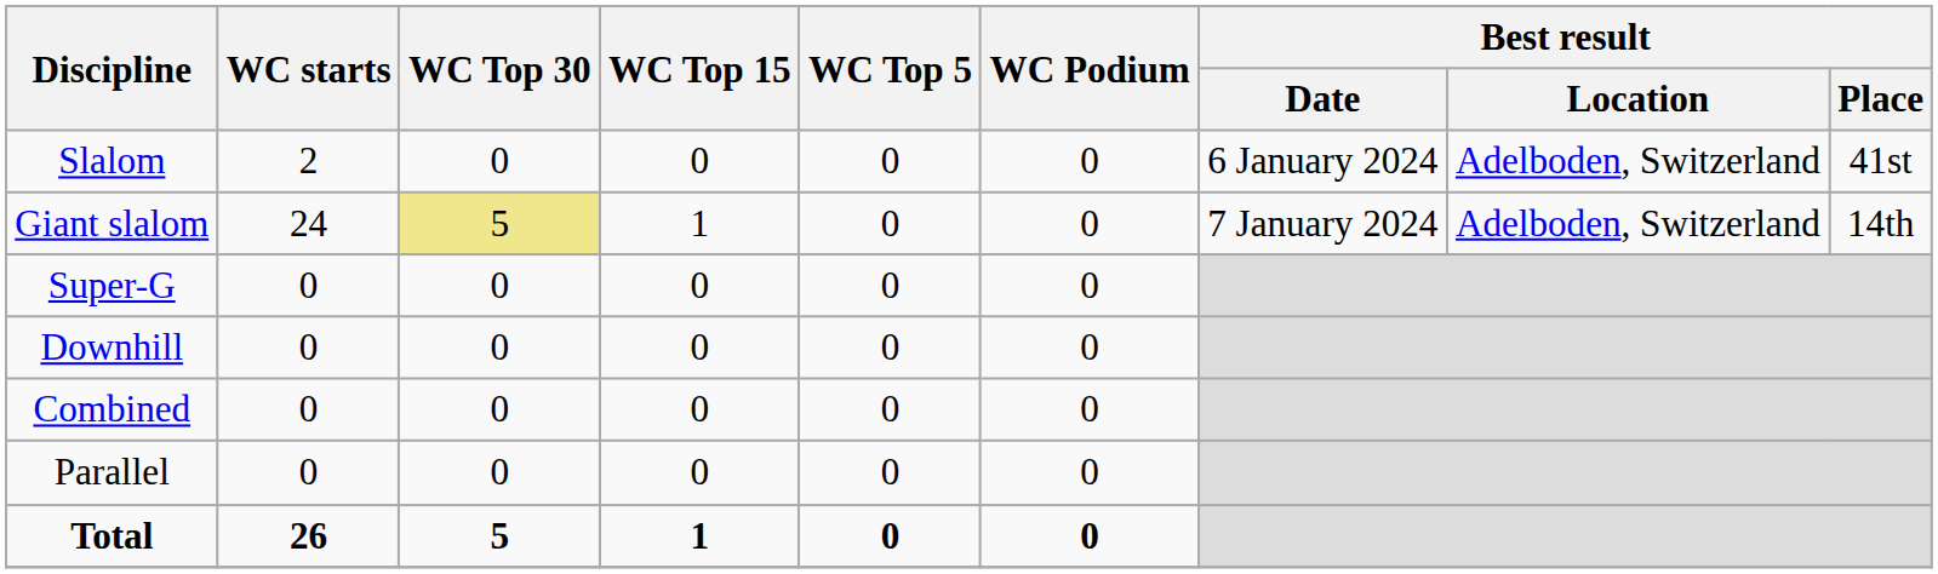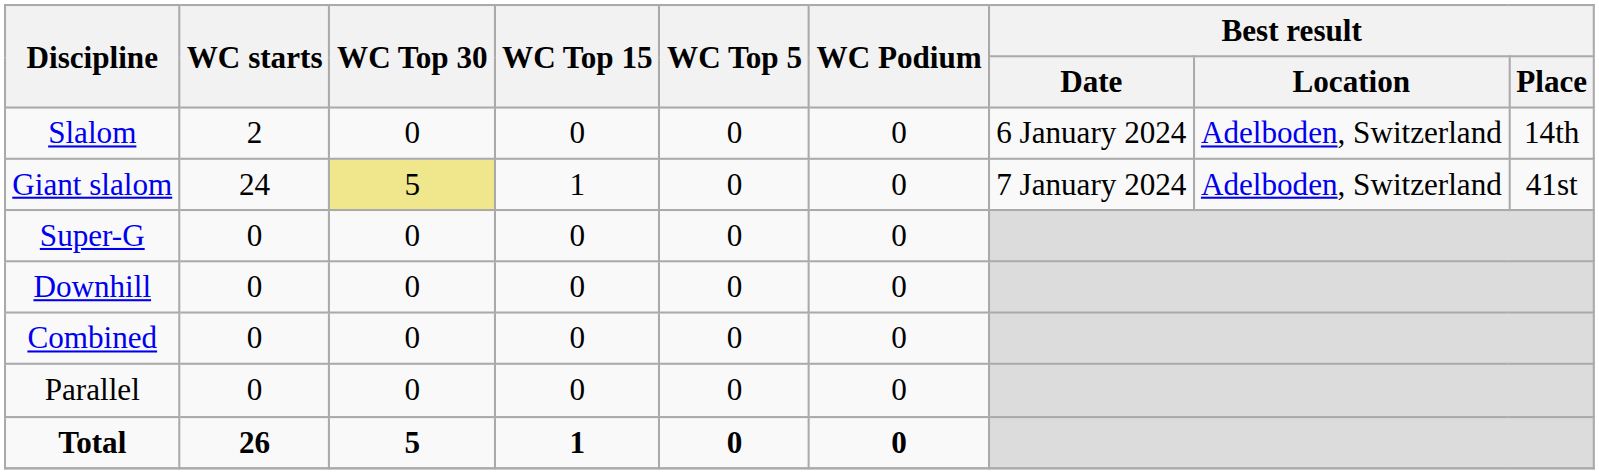Slalom | Best result / Place: 41st -> 14th
Giant slalom | Best result / Place: 14th -> 41st
